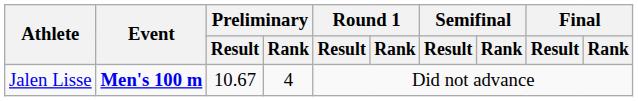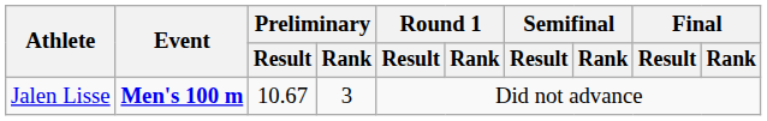Jalen Lisse | Preliminary / Rank: 4 -> 3
